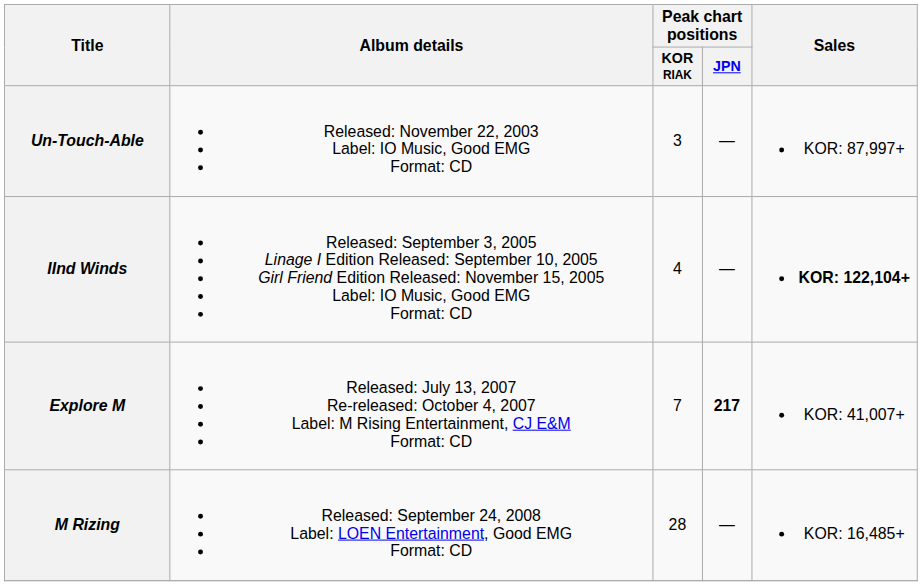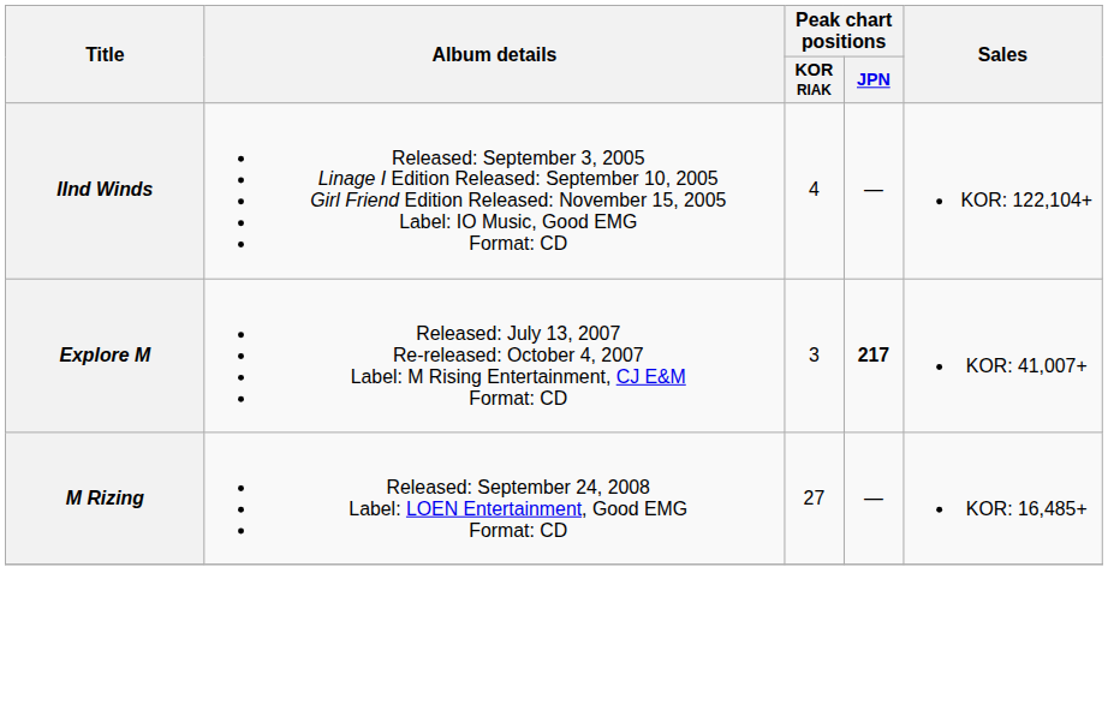- row: Un-Touch-Able | Released: November 22, 2003 Label: IO Music, Good EMG Format: CD | 3 | — | KOR: 87,997+
IInd Winds | Sales: bold -> normal
Explore M | Peak chart positions / KOR RIAK: 7 -> 3
M Rizing | Peak chart positions / KOR RIAK: 28 -> 27
